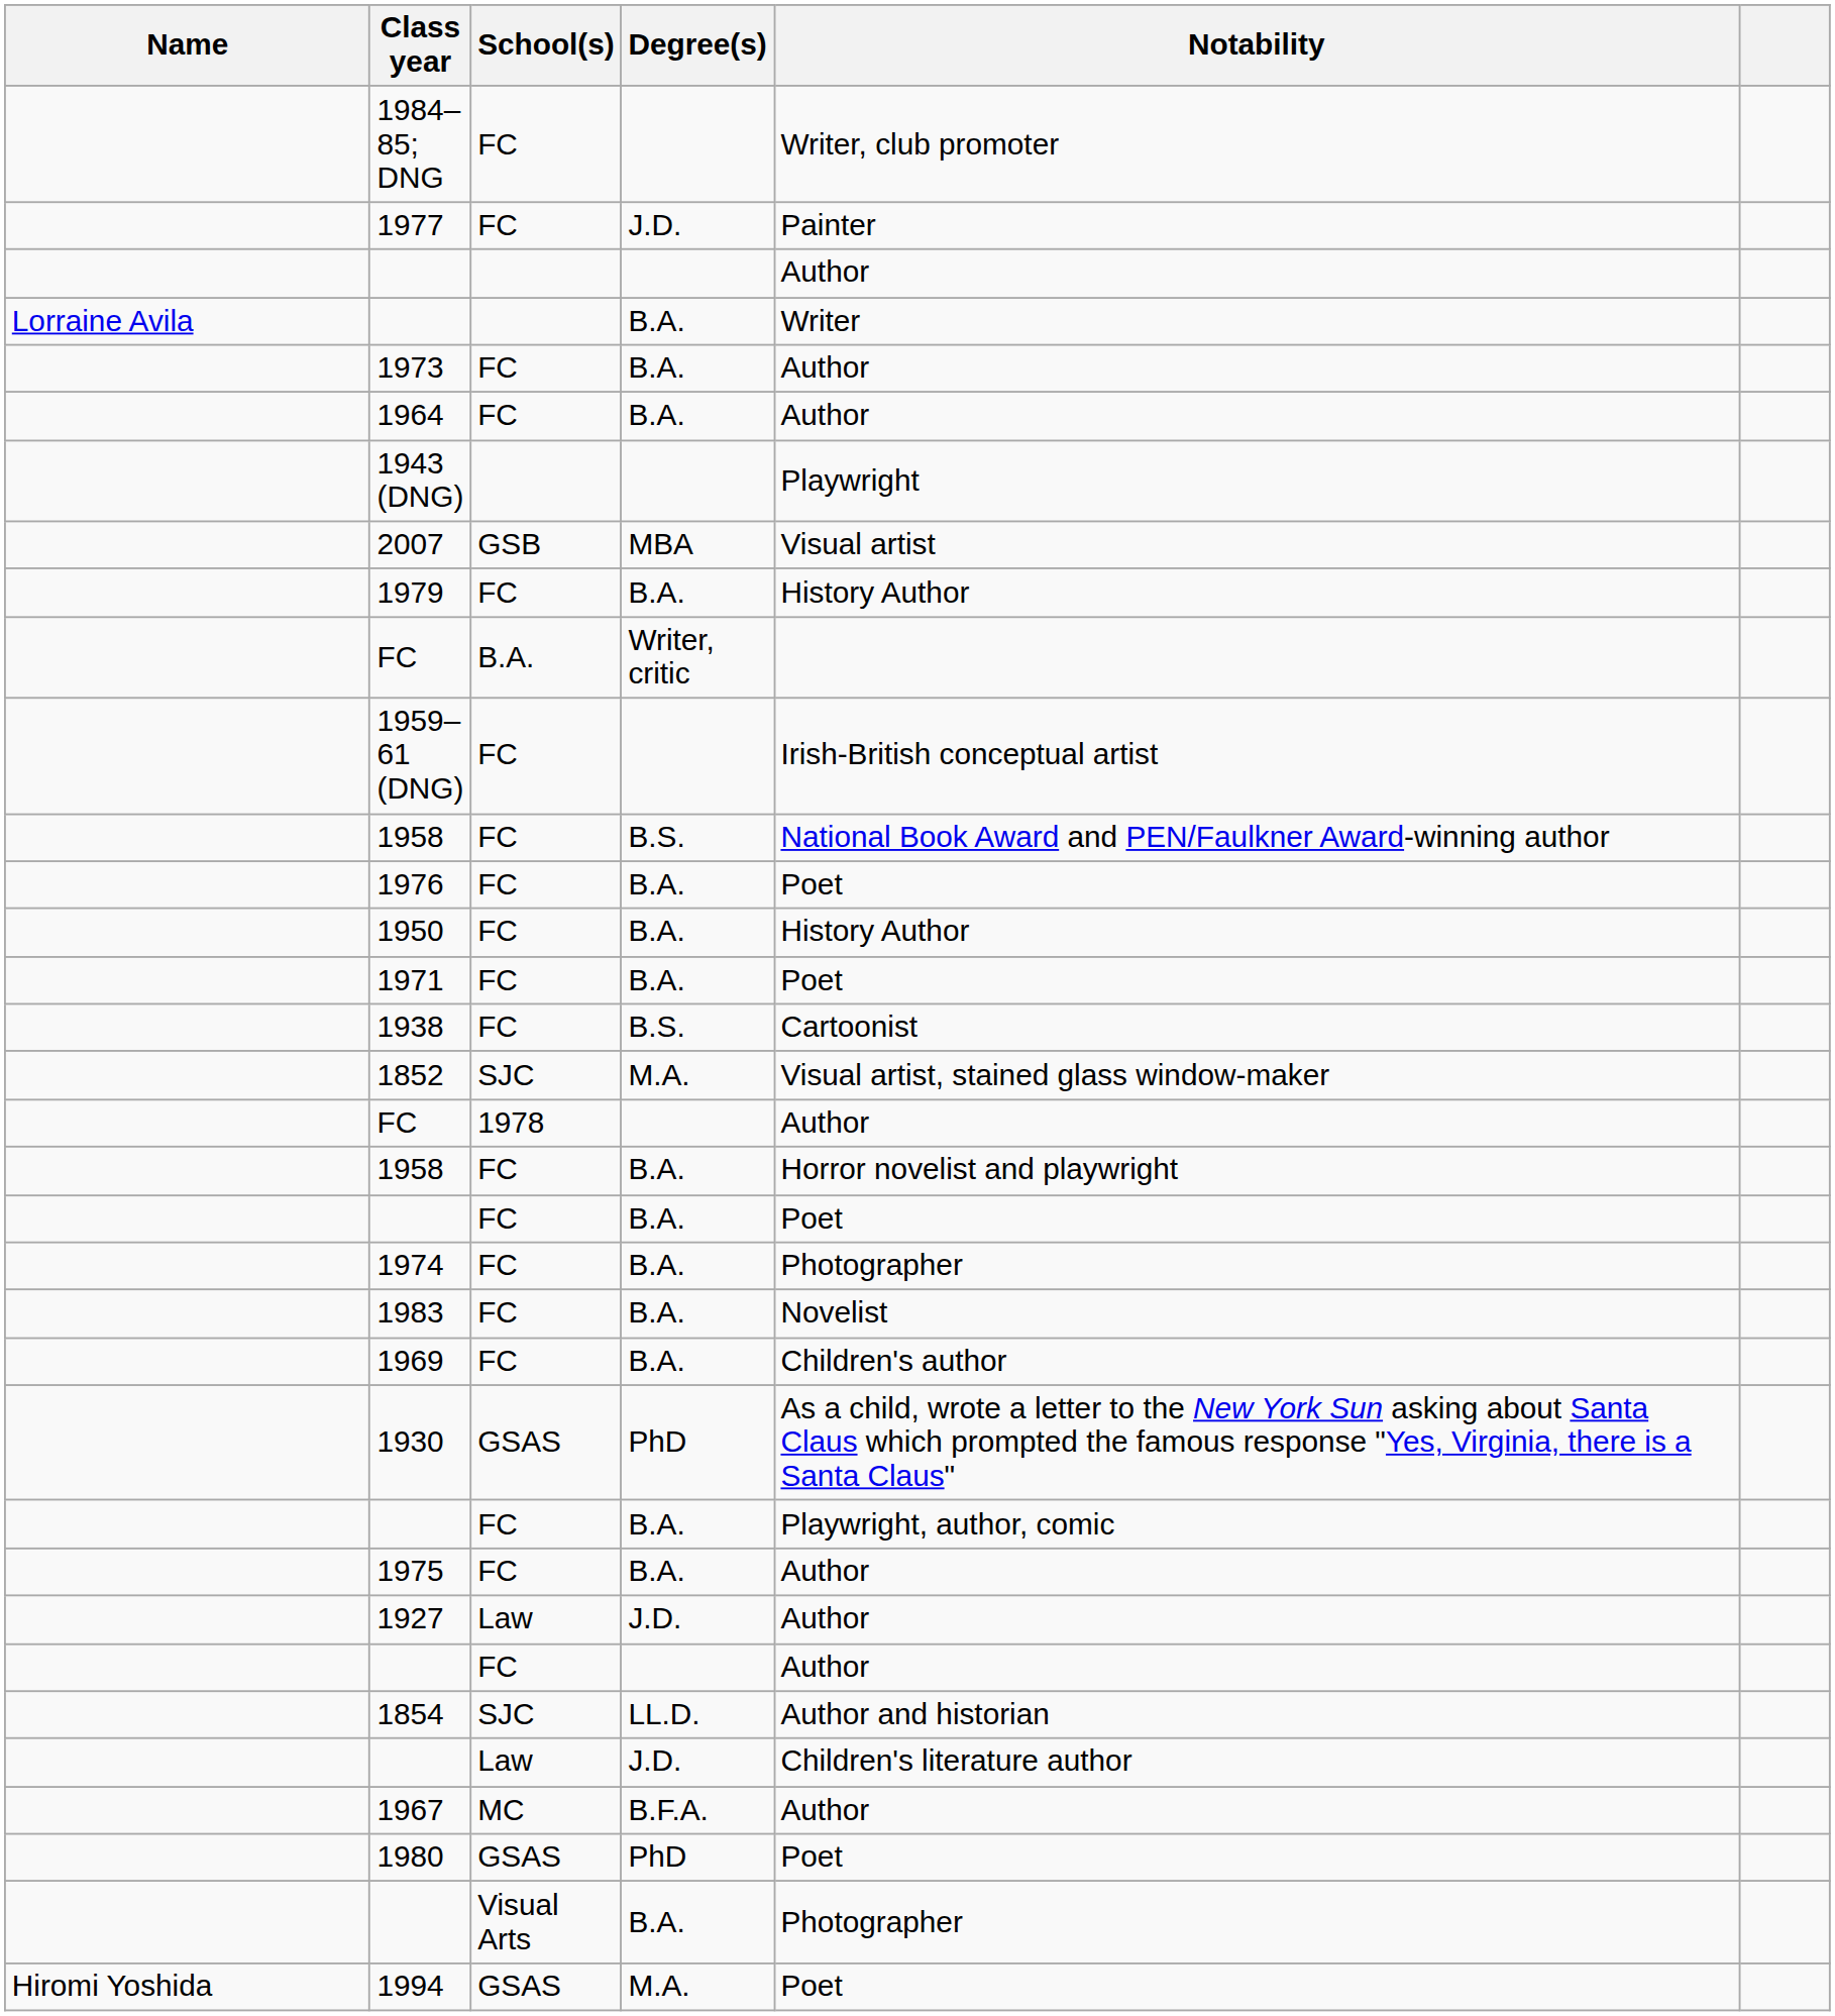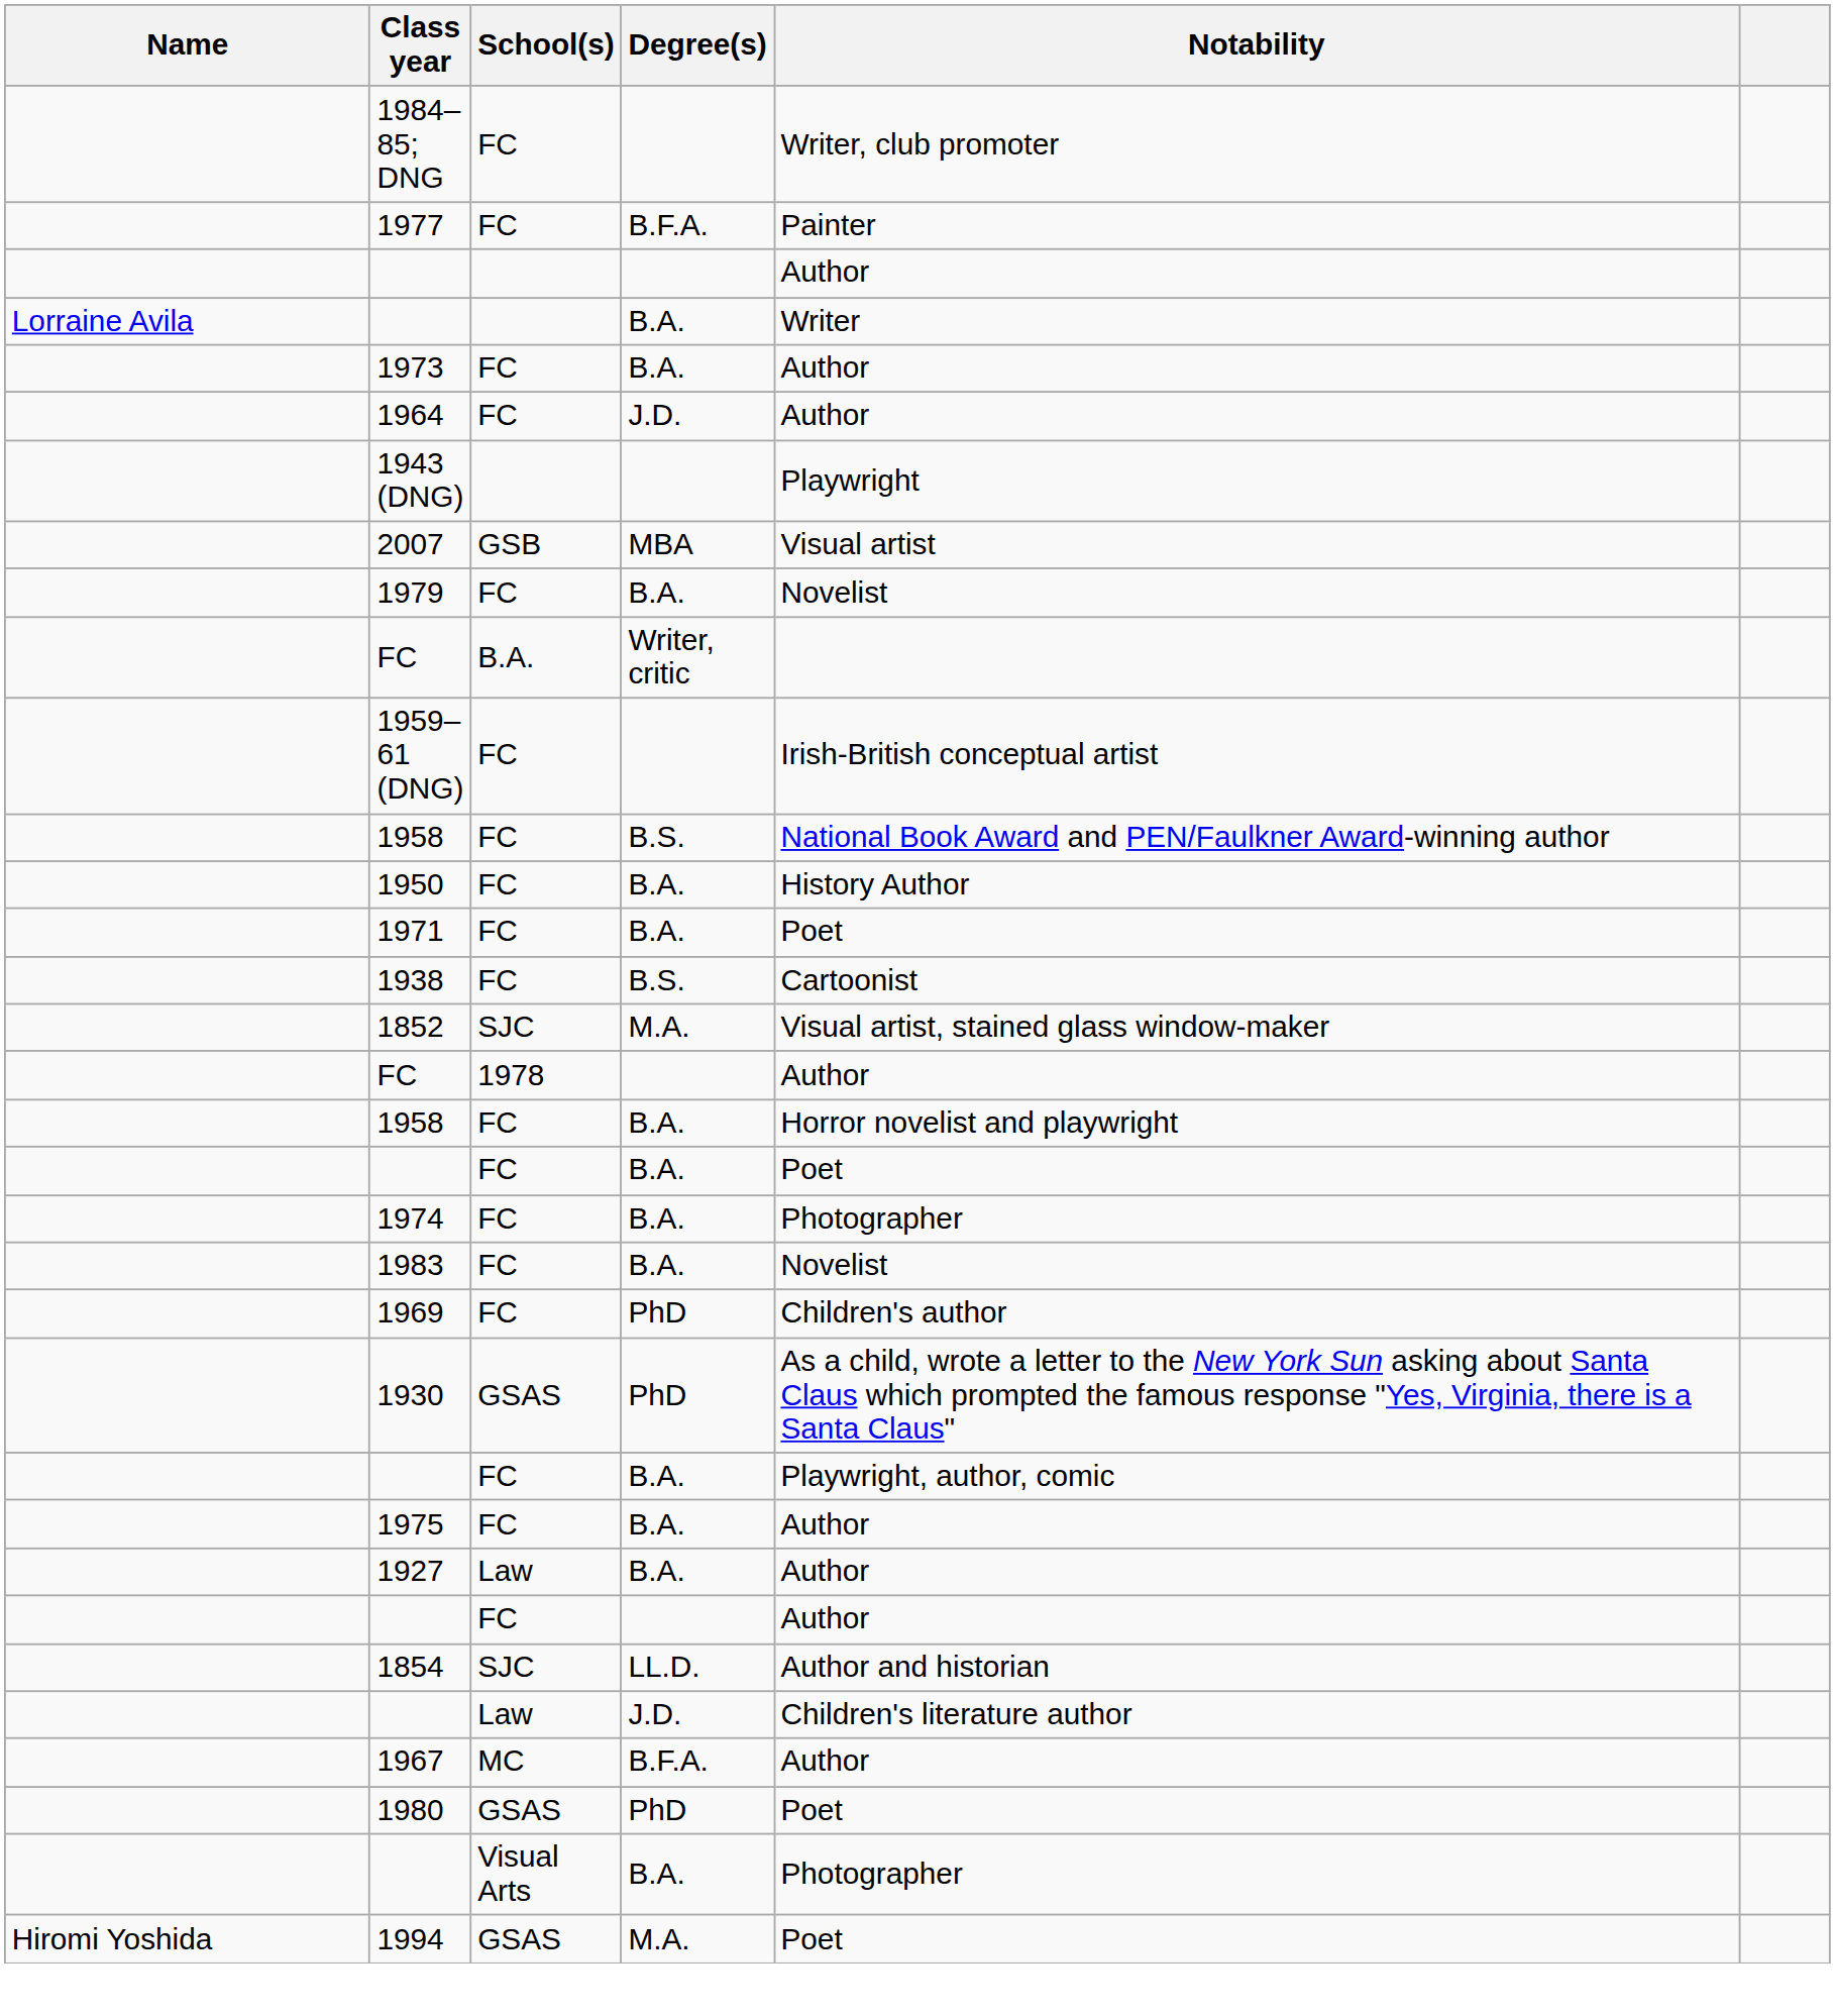1977 | Degree(s): J.D. -> B.F.A.
1964 | Degree(s): B.A. -> J.D.
1979 | Notability: History Author -> Novelist
- row: 1976 | FC | B.A. | Poet
1969 | Degree(s): B.A. -> PhD
1927 | Degree(s): J.D. -> B.A.
